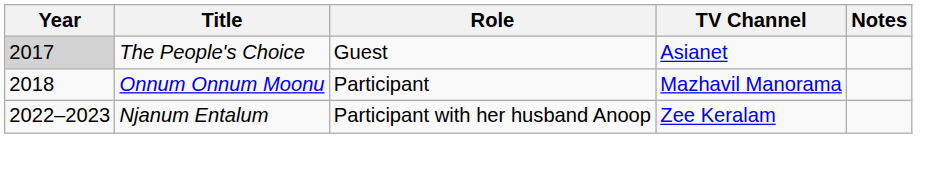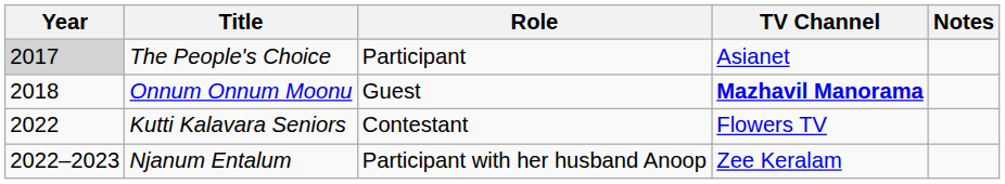The People's Choice | Role: Guest -> Participant
Onnum Onnum Moonu | Role: Participant -> Guest
Onnum Onnum Moonu | TV Channel: normal -> bold
+ row: 2022 | Kutti Kalavara Seniors | Contestant | Flowers TV
